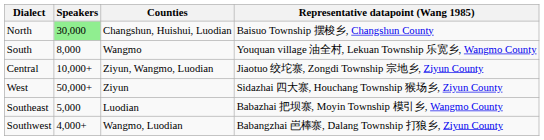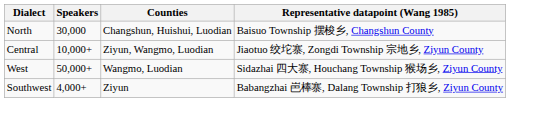North | Speakers: lightgreen background -> no background
- row: South | 8,000 | Wangmo | Youquan village 油全村, Lekuan Township 乐宽乡, Wangmo County
West | Counties: Ziyun -> Wangmo, Luodian
- row: Southeast | 5,000 | Luodian | Babazhai 把坝寨, Moyin Township 模引乡, Wangmo County
Southwest | Counties: Wangmo, Luodian -> Ziyun
